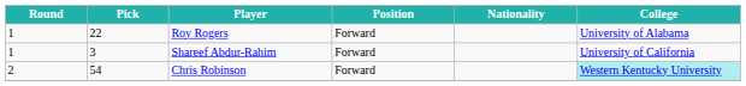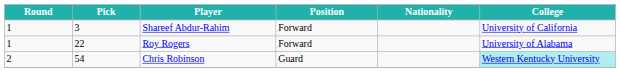rows swapped: Shareef Abdur-Rahim <-> Roy Rogers
Chris Robinson | Position: Forward -> Guard
